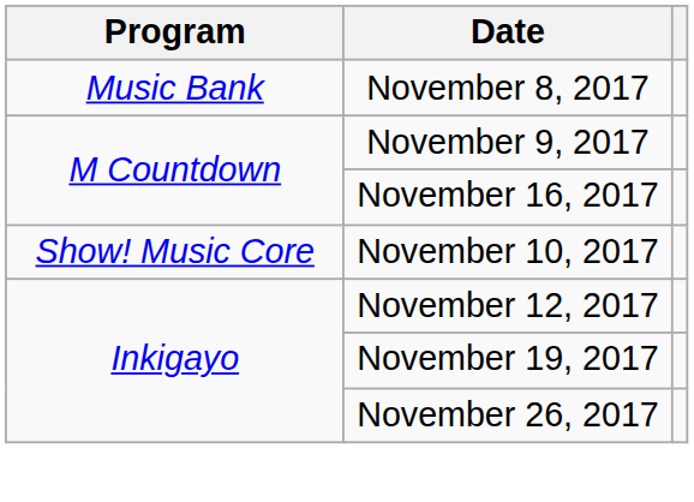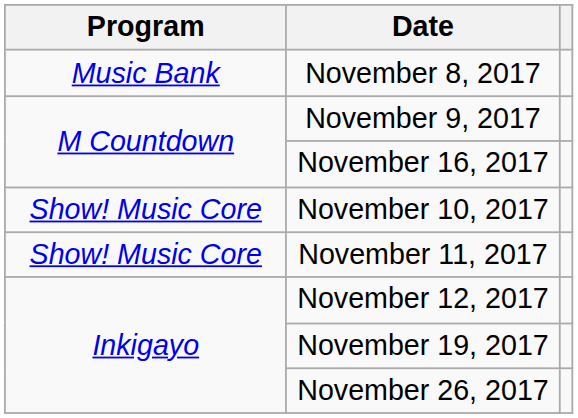+ row: Show! Music Core | November 11, 2017
